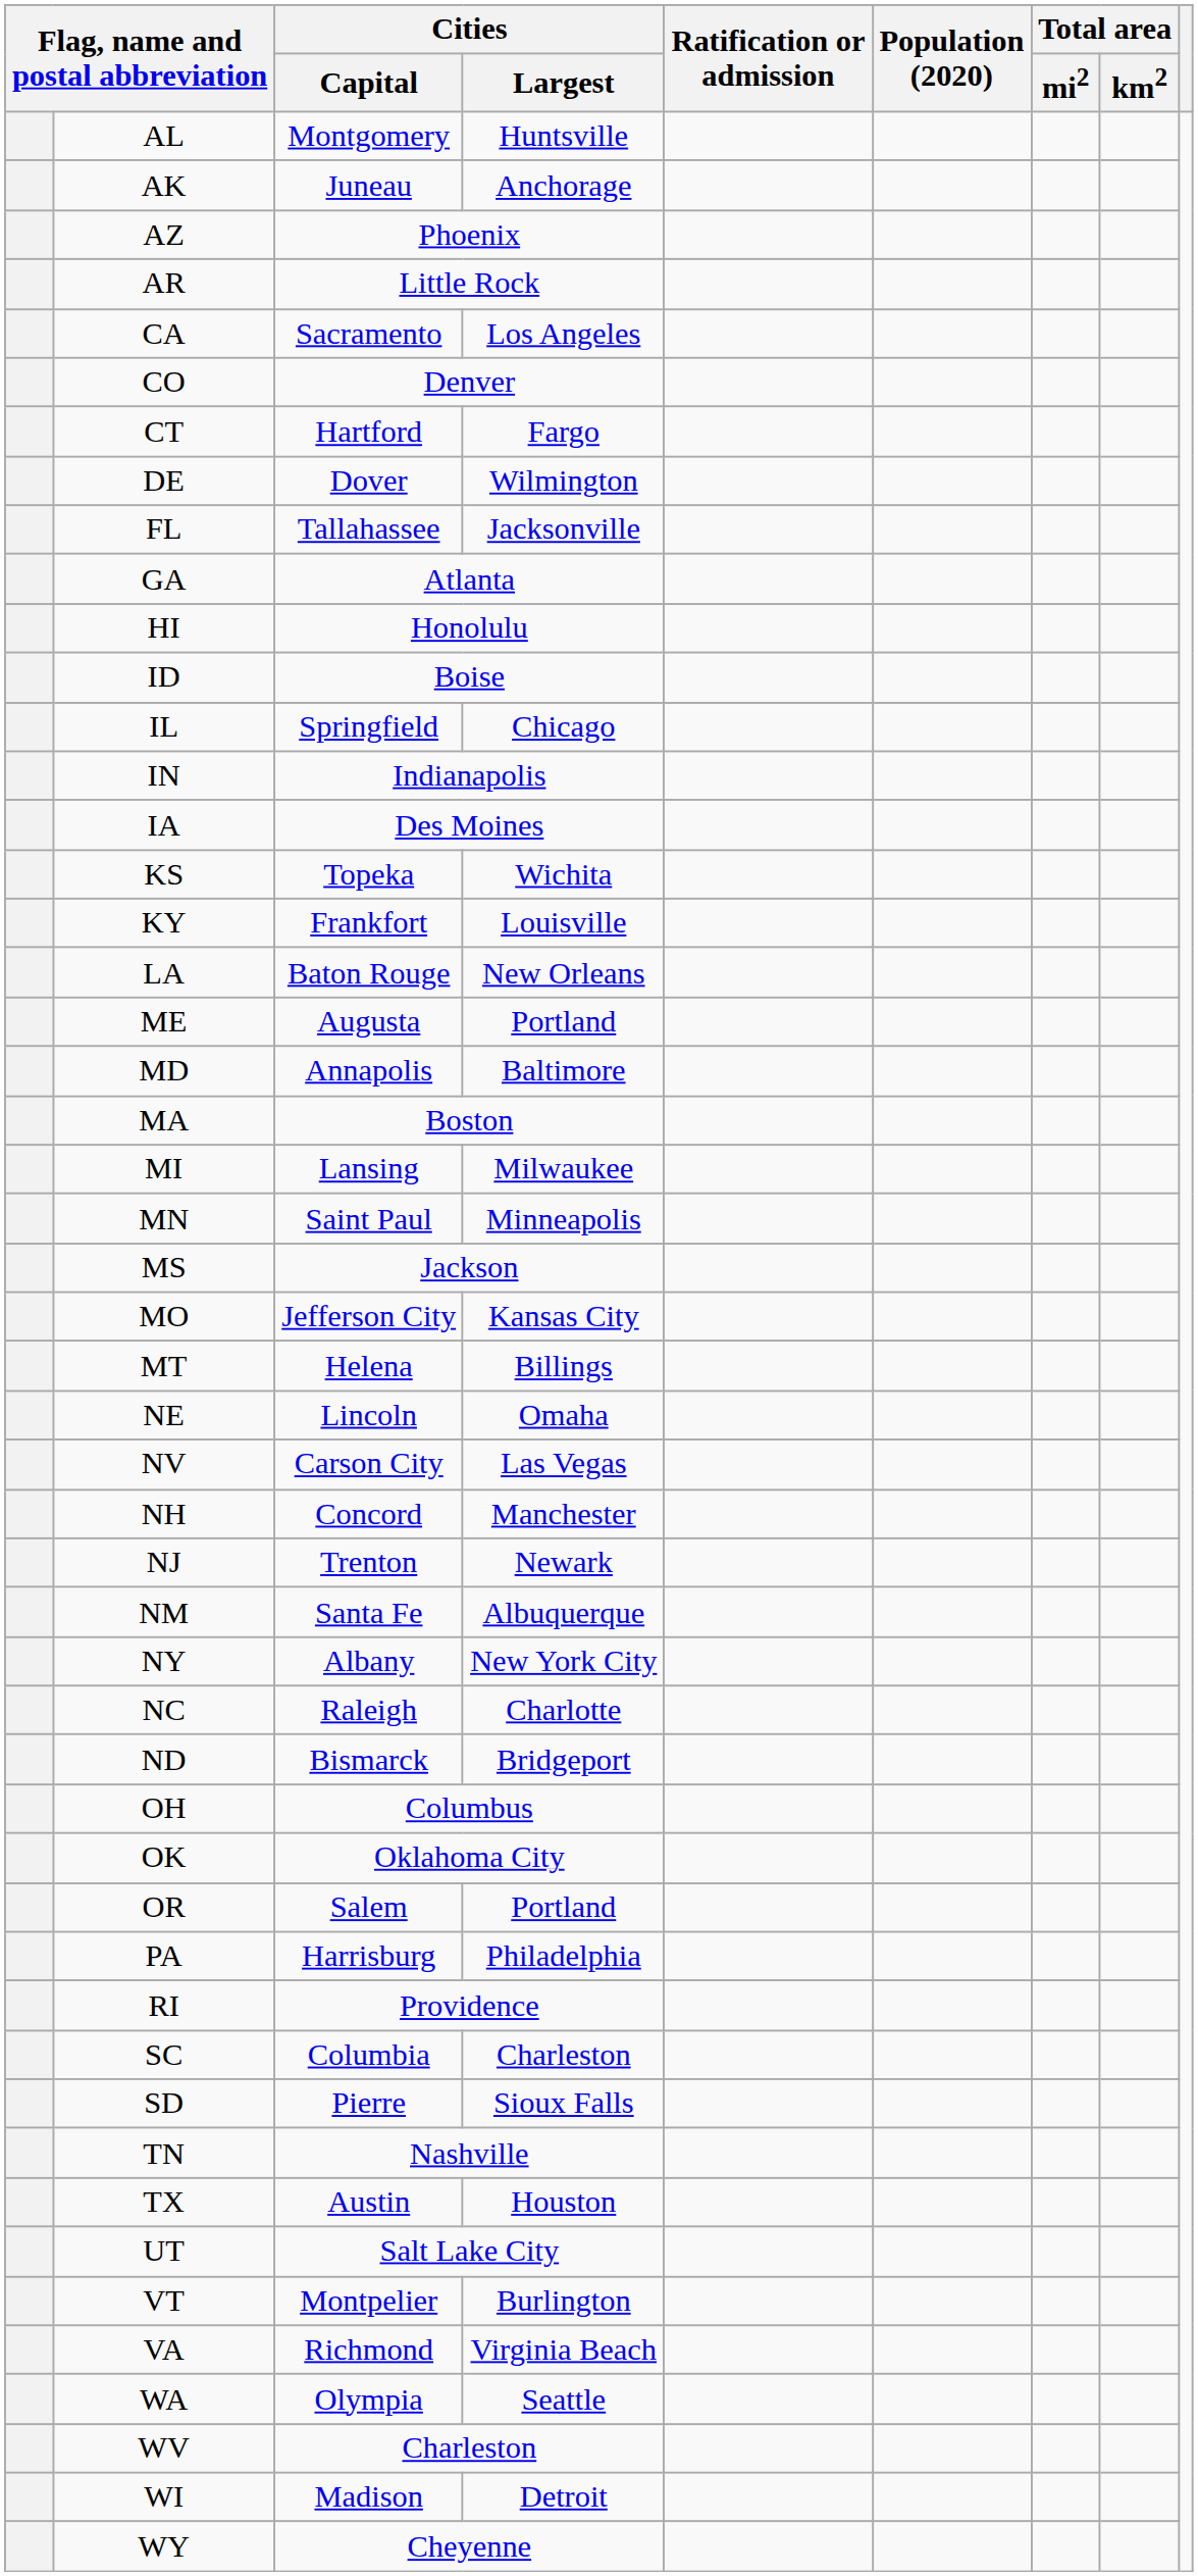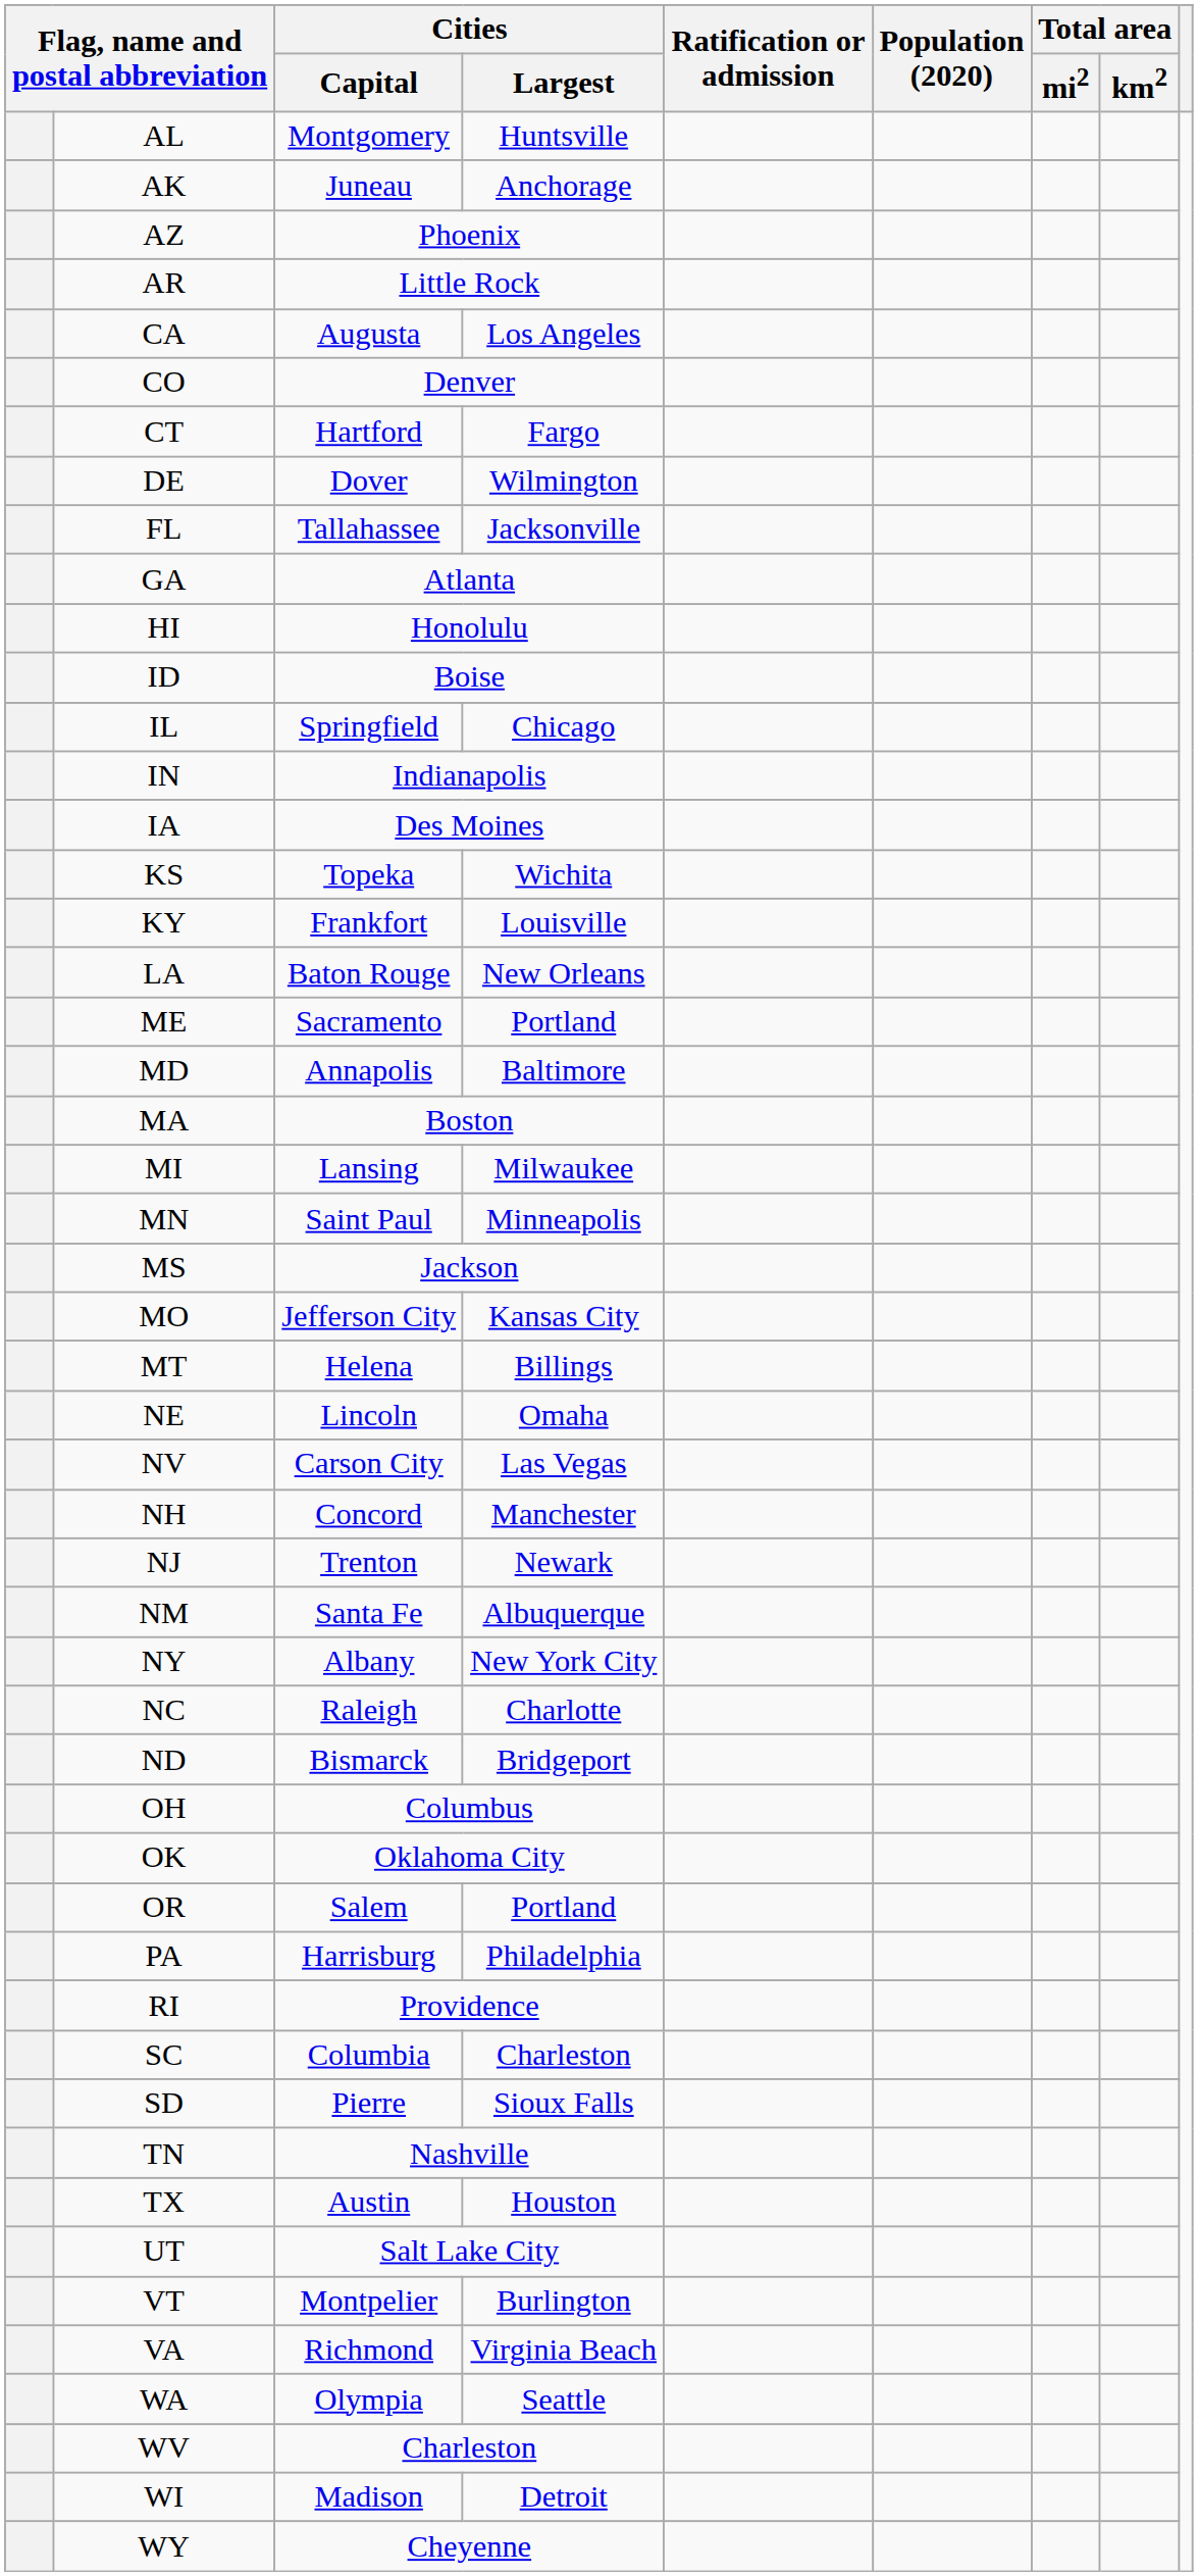CA | Cities / Capital: Sacramento -> Augusta
ME | Cities / Capital: Augusta -> Sacramento
